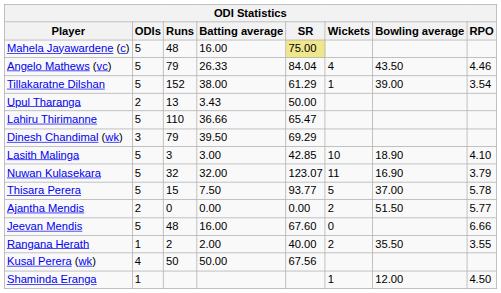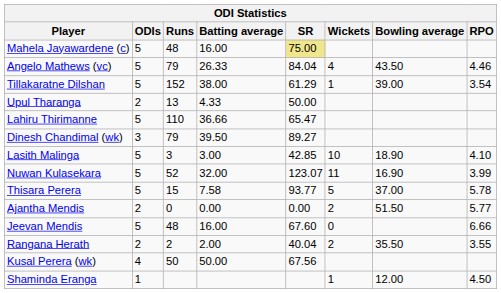Upul Tharanga | Batting average: 3.43 -> 4.33
Dinesh Chandimal (wk) | SR: 69.29 -> 89.27
Nuwan Kulasekara | Runs: 32 -> 52
Nuwan Kulasekara | RPO: 3.79 -> 3.99
Thisara Perera | Batting average: 7.50 -> 7.58
Rangana Herath | ODIs: 1 -> 2
Rangana Herath | SR: 40.00 -> 40.04
